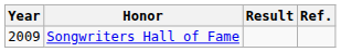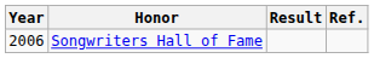Songwriters Hall of Fame | Year: 2009 -> 2006
